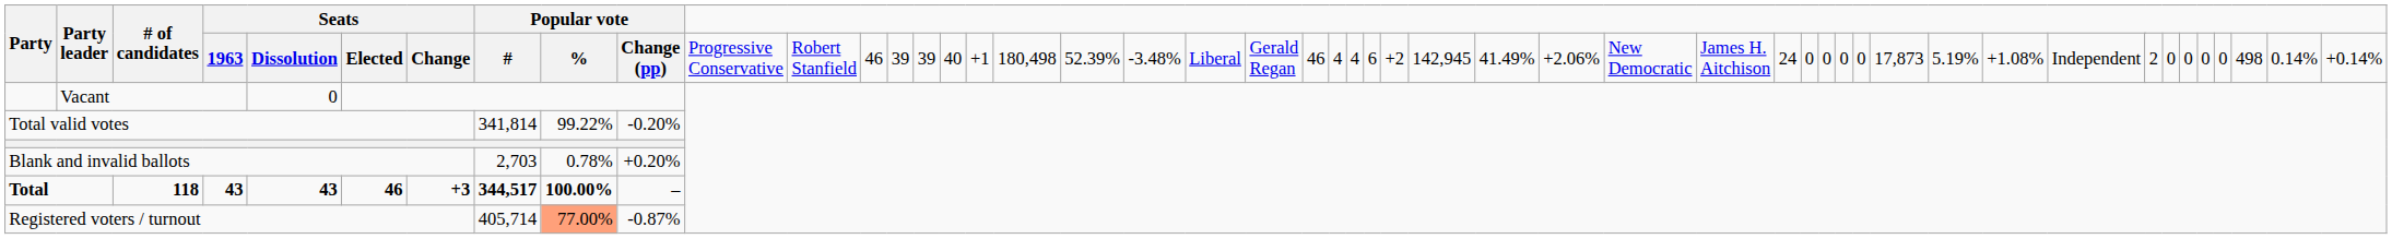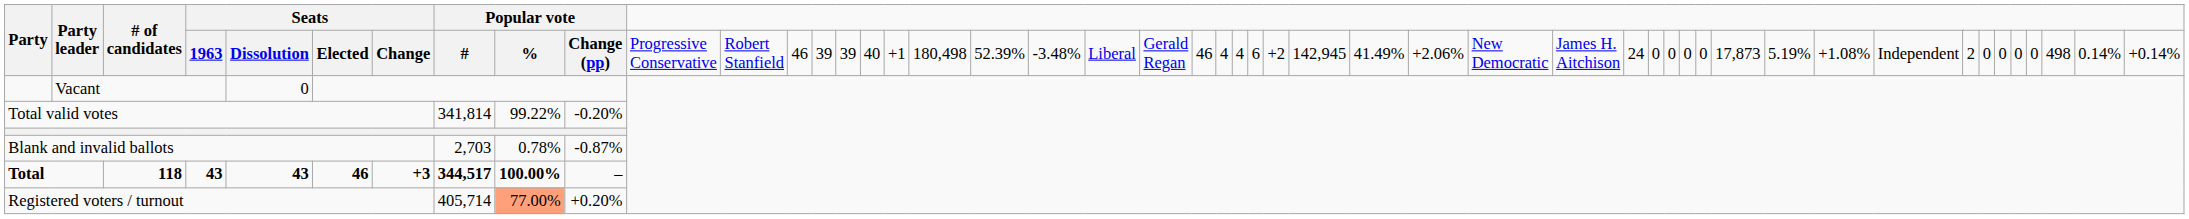Blank and invalid ballots | column 11: +0.20% -> -0.87%
Registered voters / turnout | column 11: -0.87% -> +0.20%
